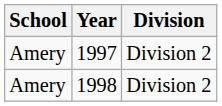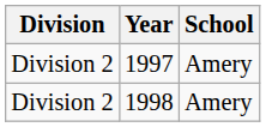columns swapped: School <-> Division
